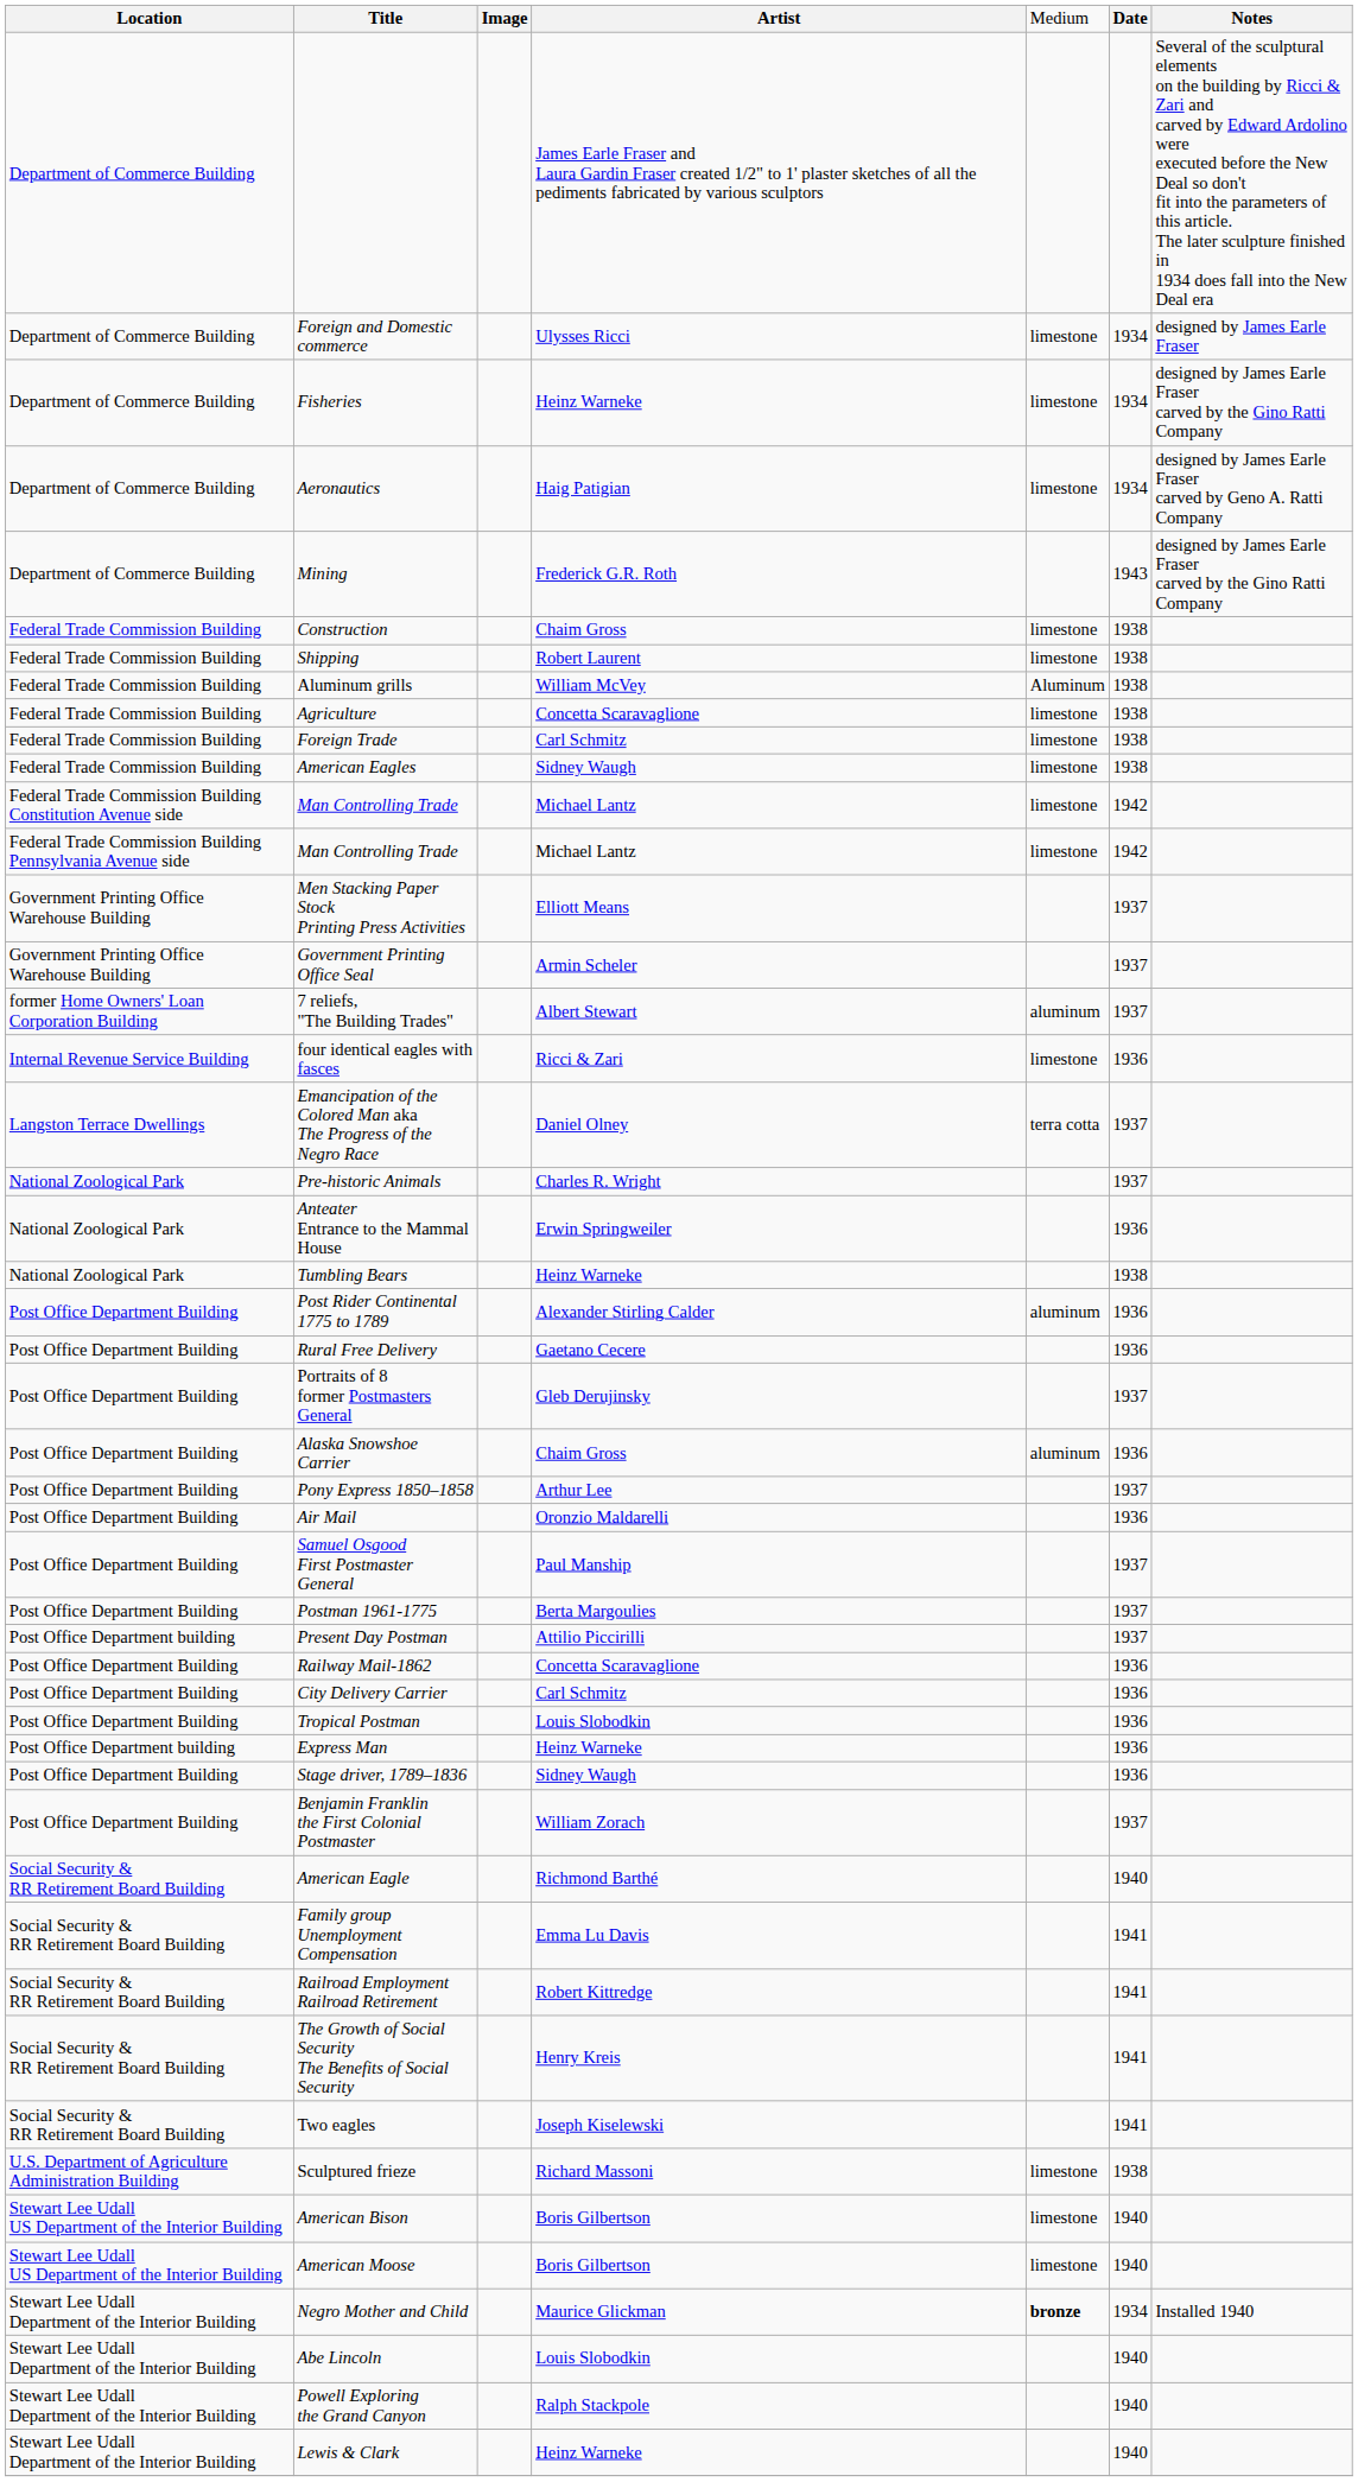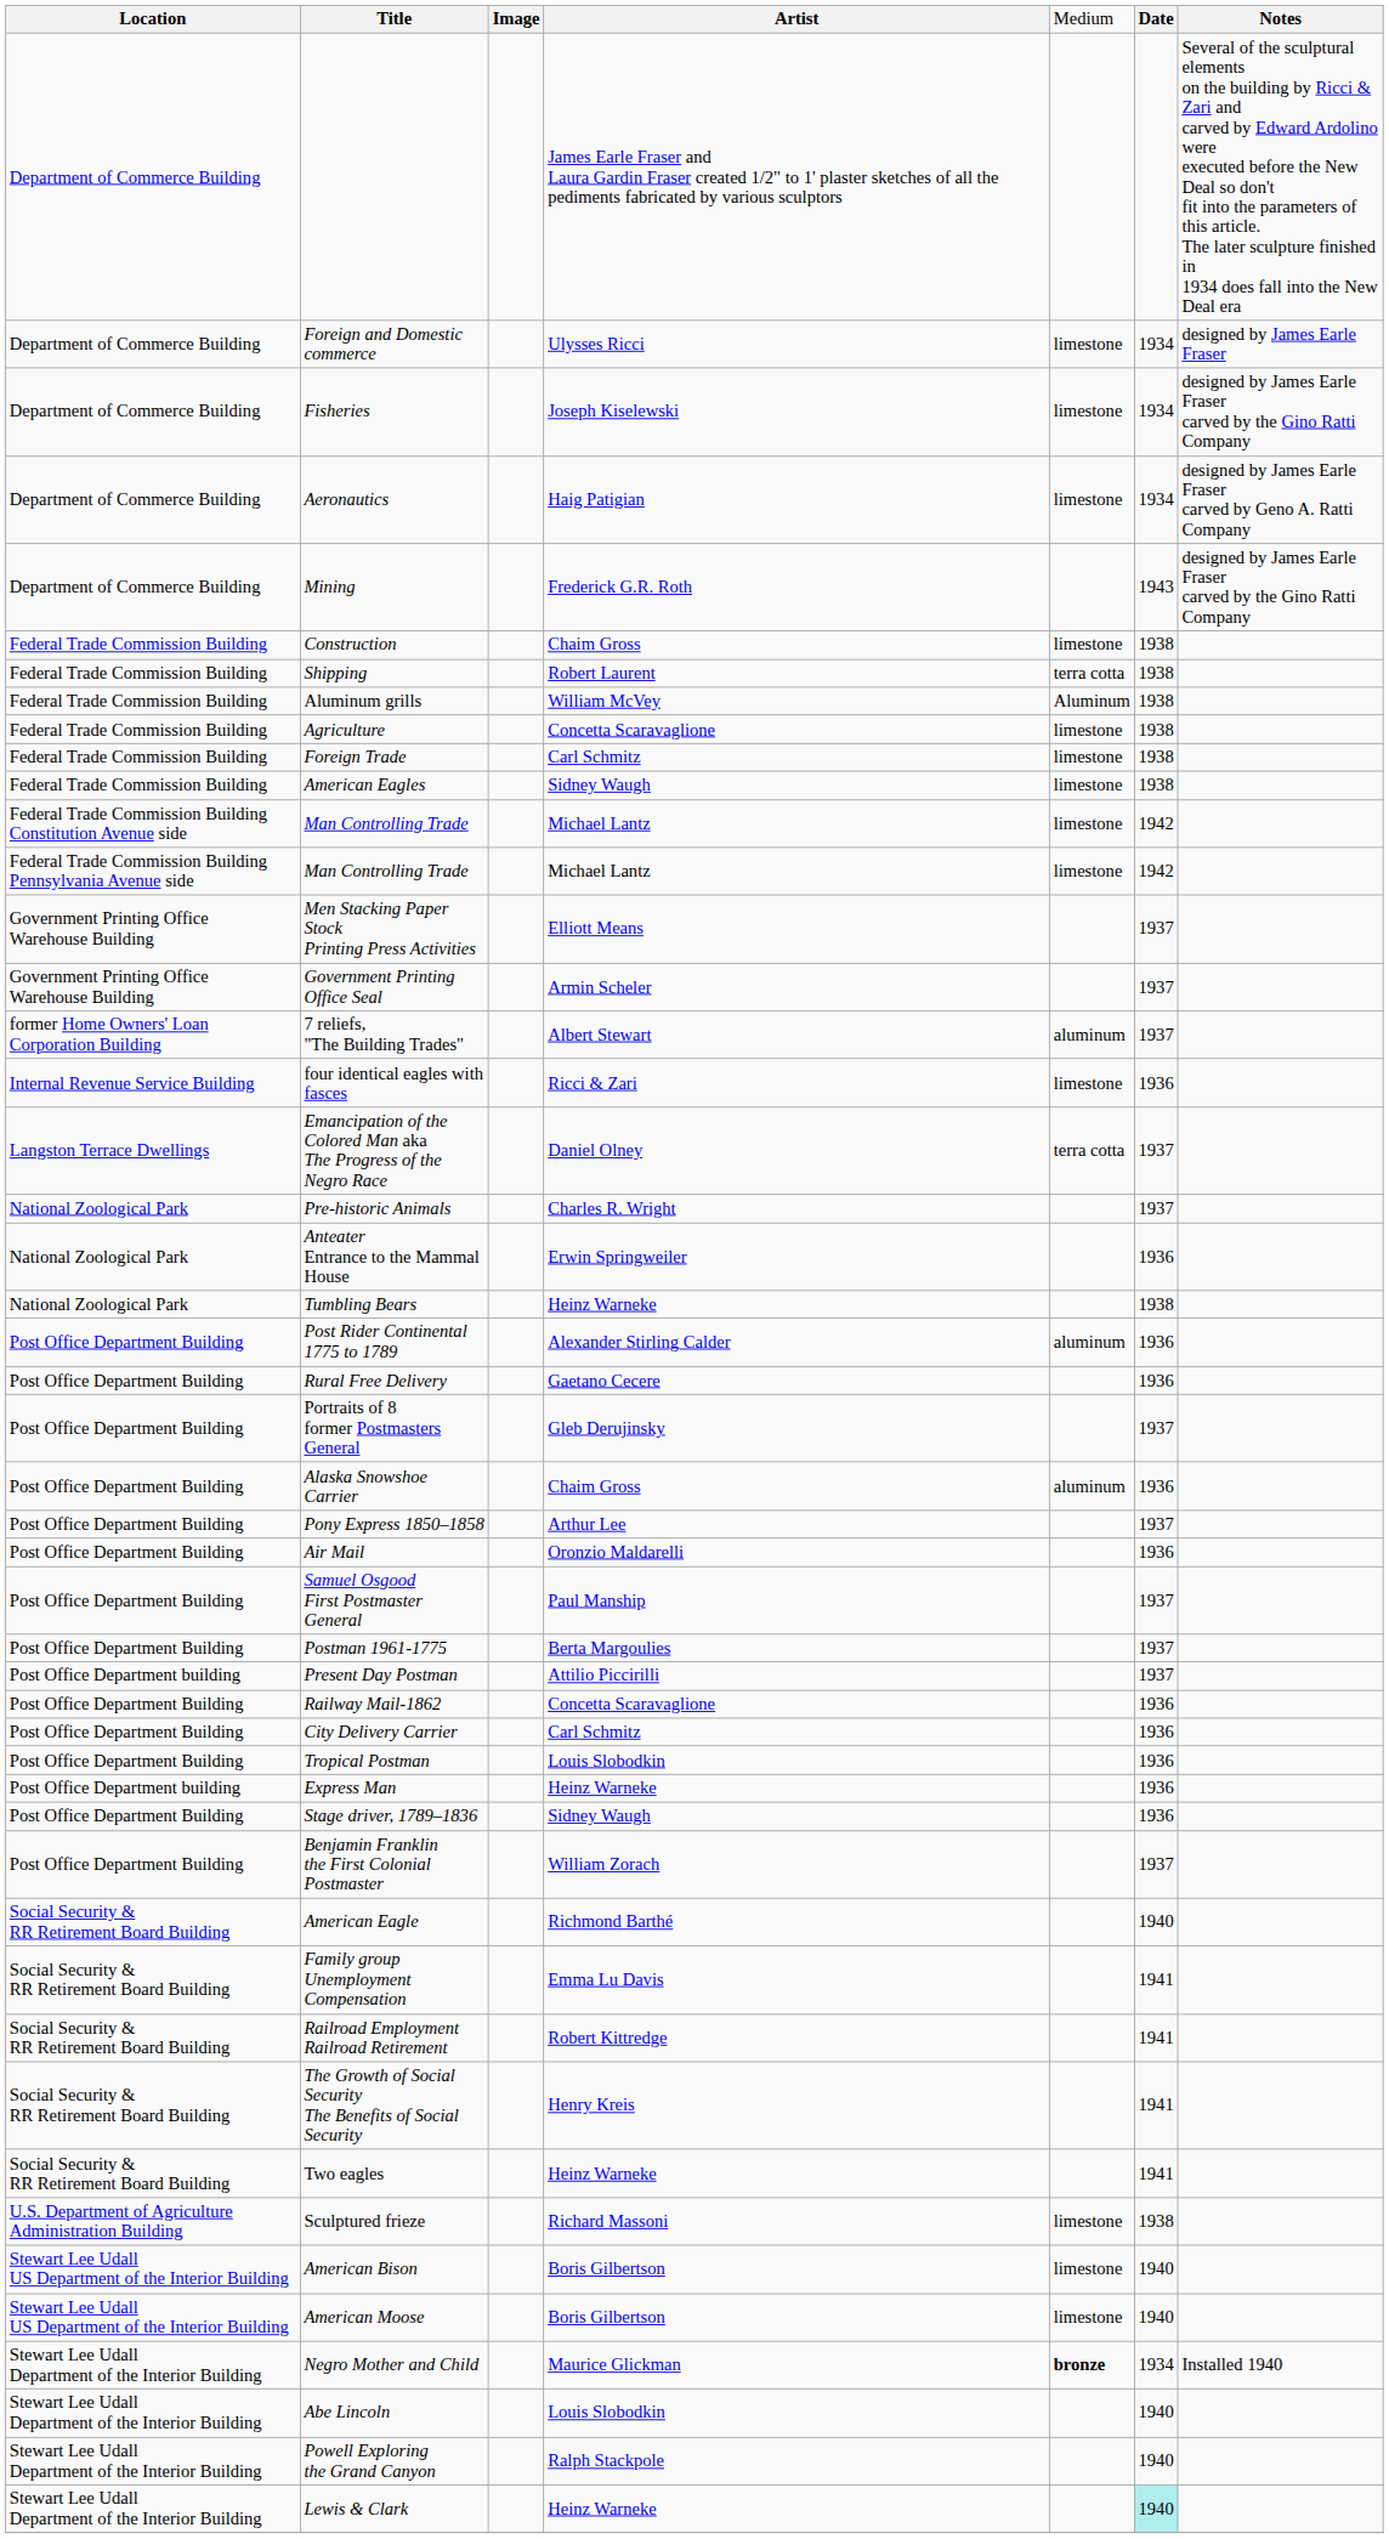Fisheries | column 4: Heinz Warneke -> Joseph Kiselewski
Shipping | column 5: limestone -> terra cotta
Two eagles | column 4: Joseph Kiselewski -> Heinz Warneke
Lewis & Clark | column 6: no background -> paleturquoise background
